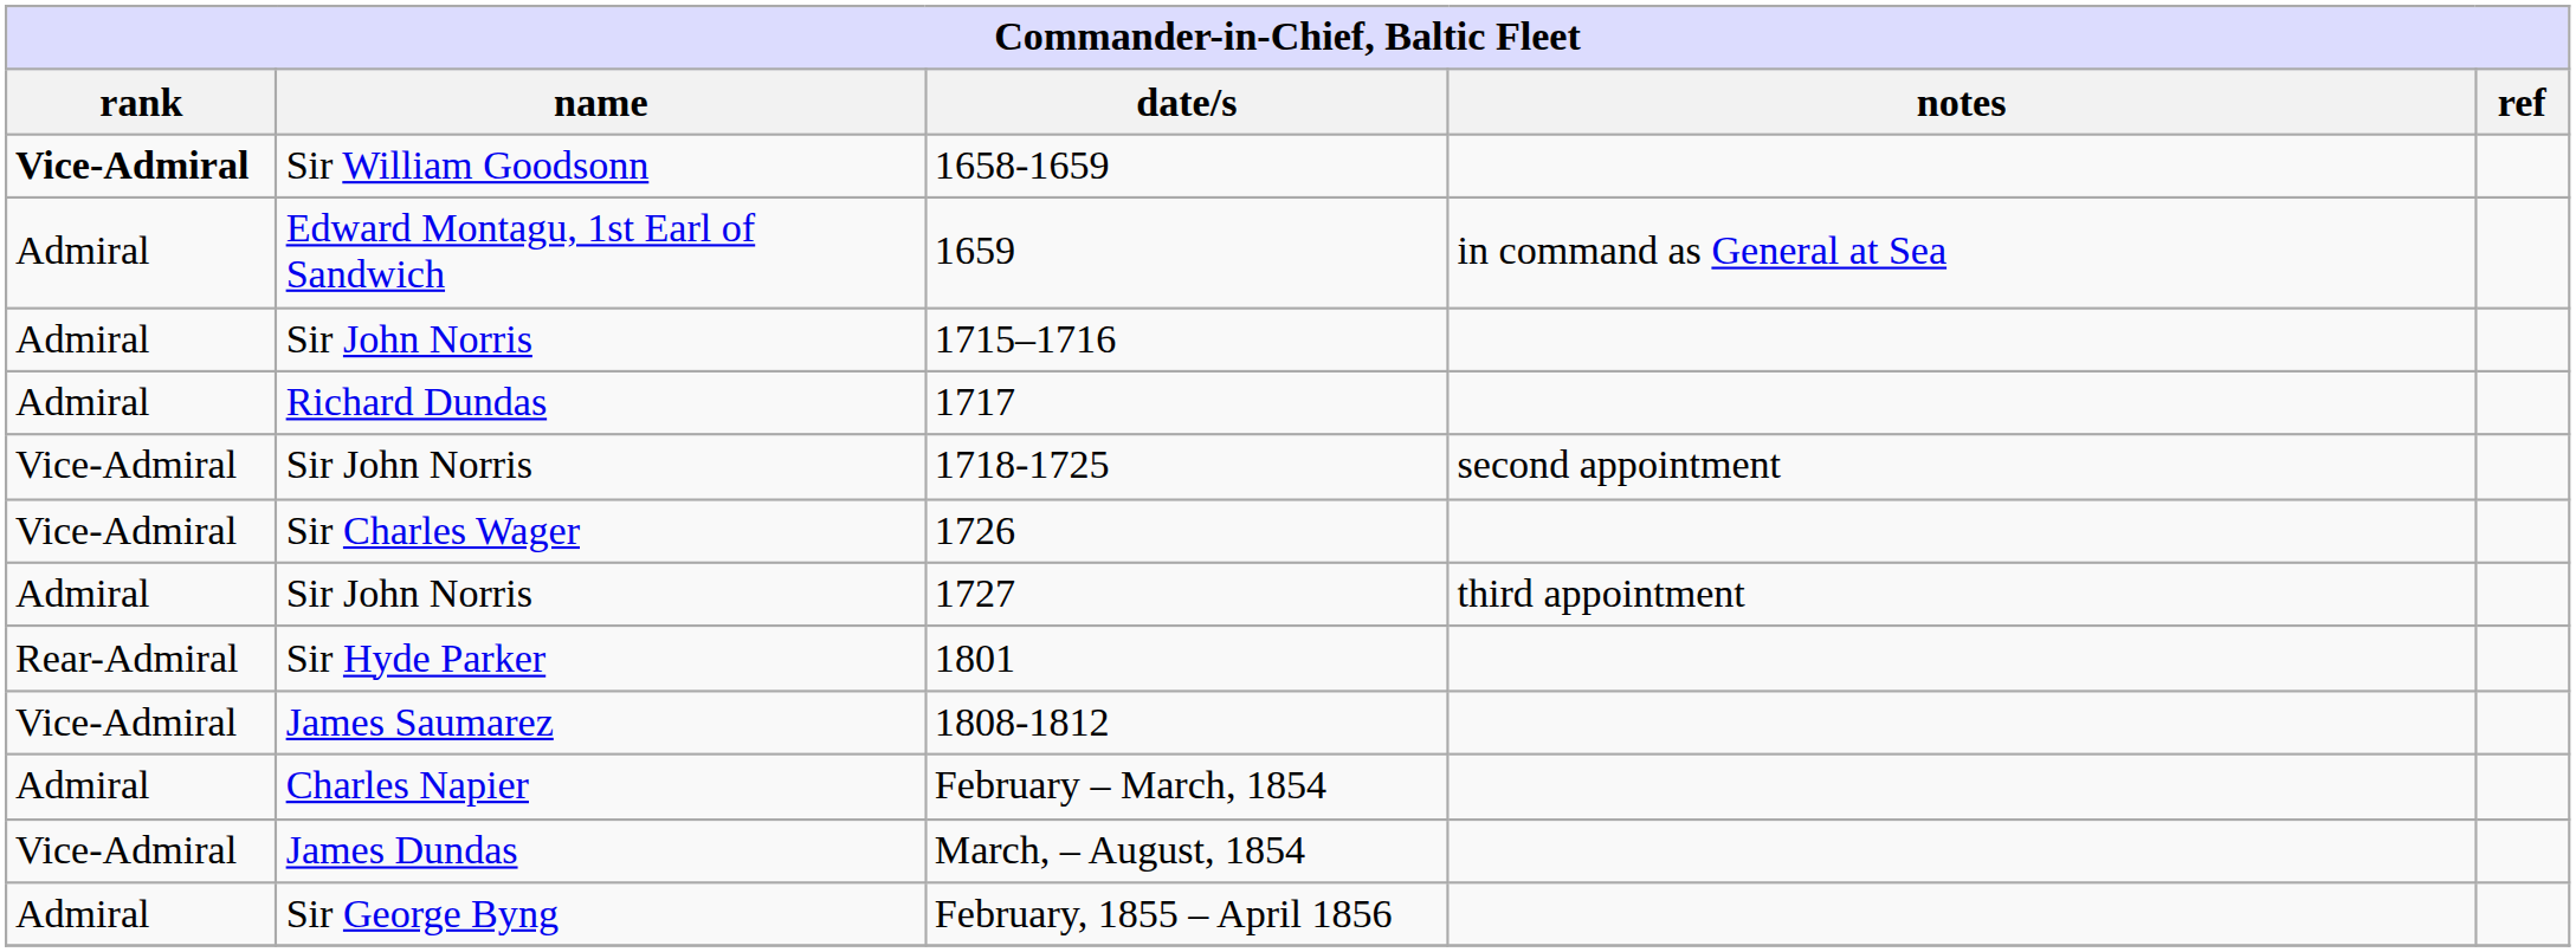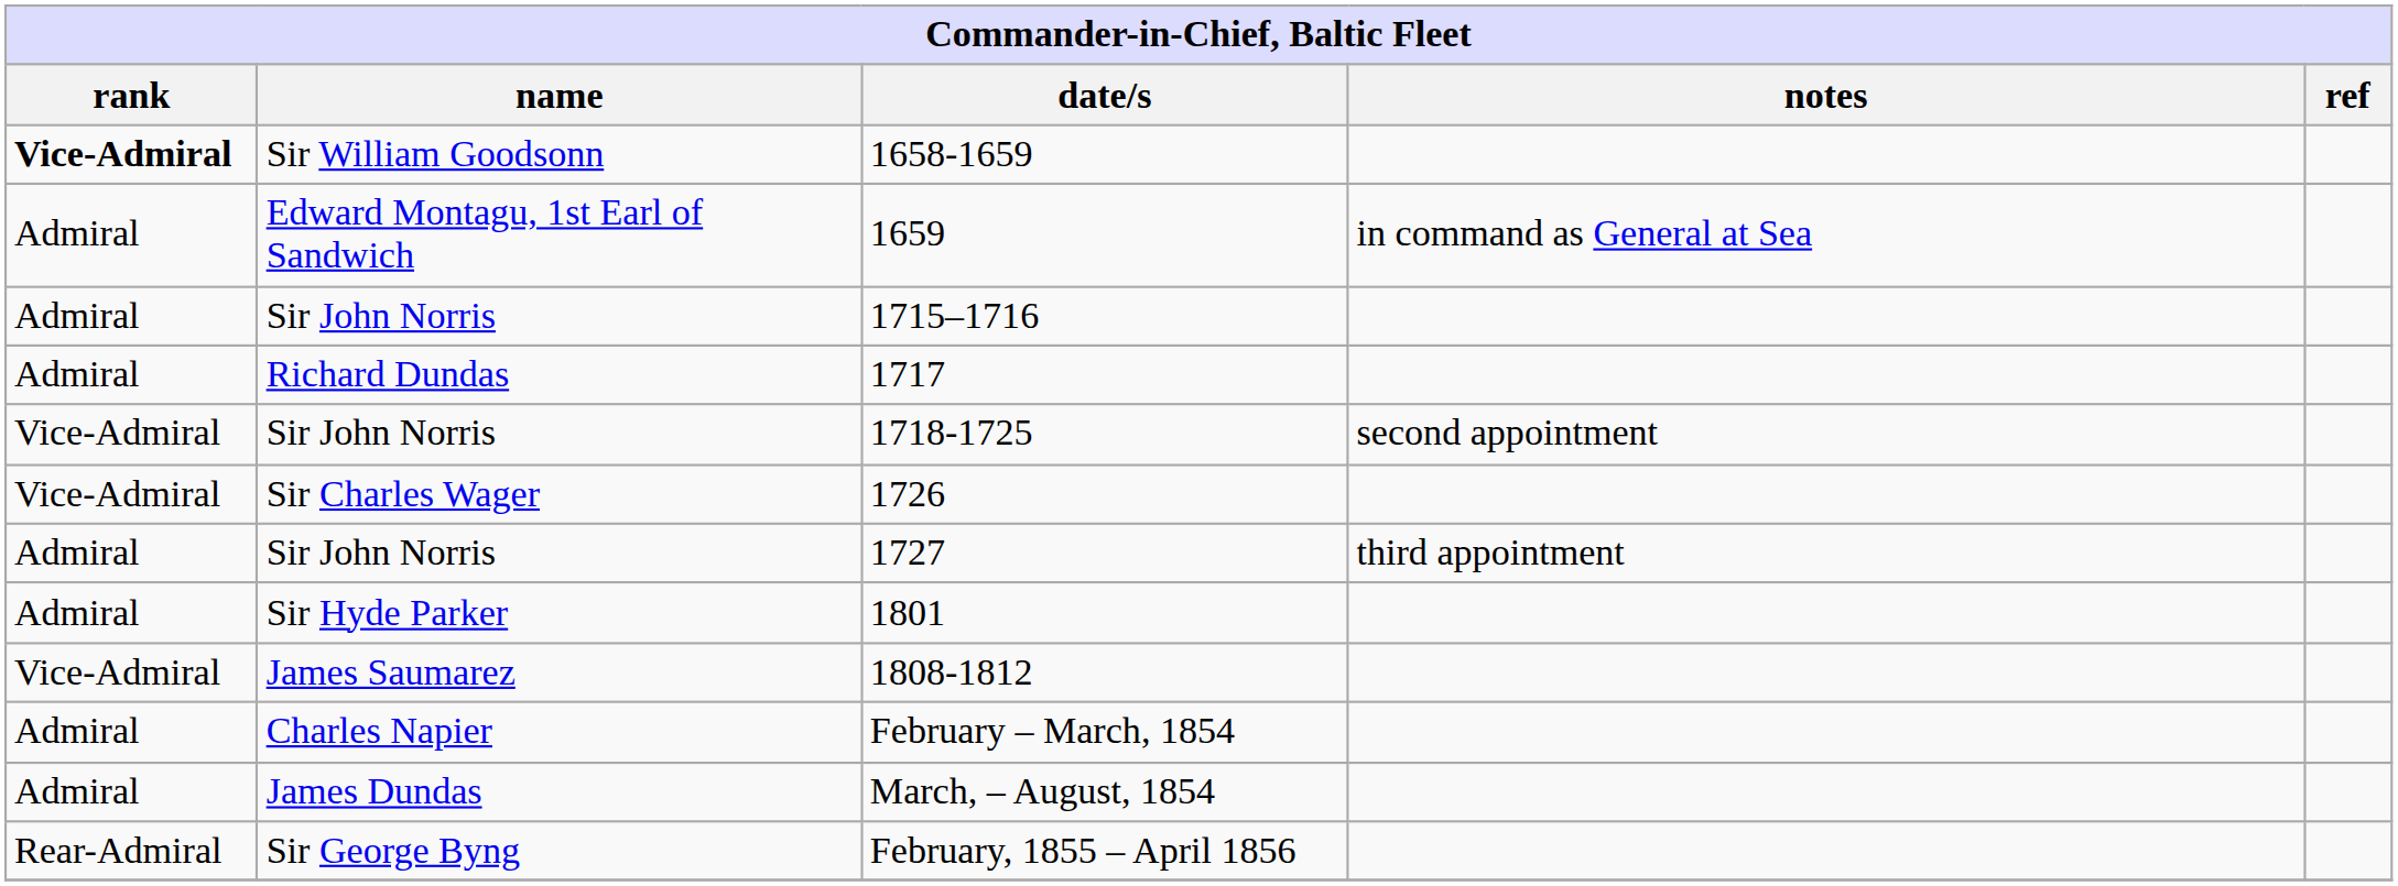1801 | rank: Rear-Admiral -> Admiral
March, – August, 1854 | rank: Vice-Admiral -> Admiral
February, 1855 – April 1856 | rank: Admiral -> Rear-Admiral
